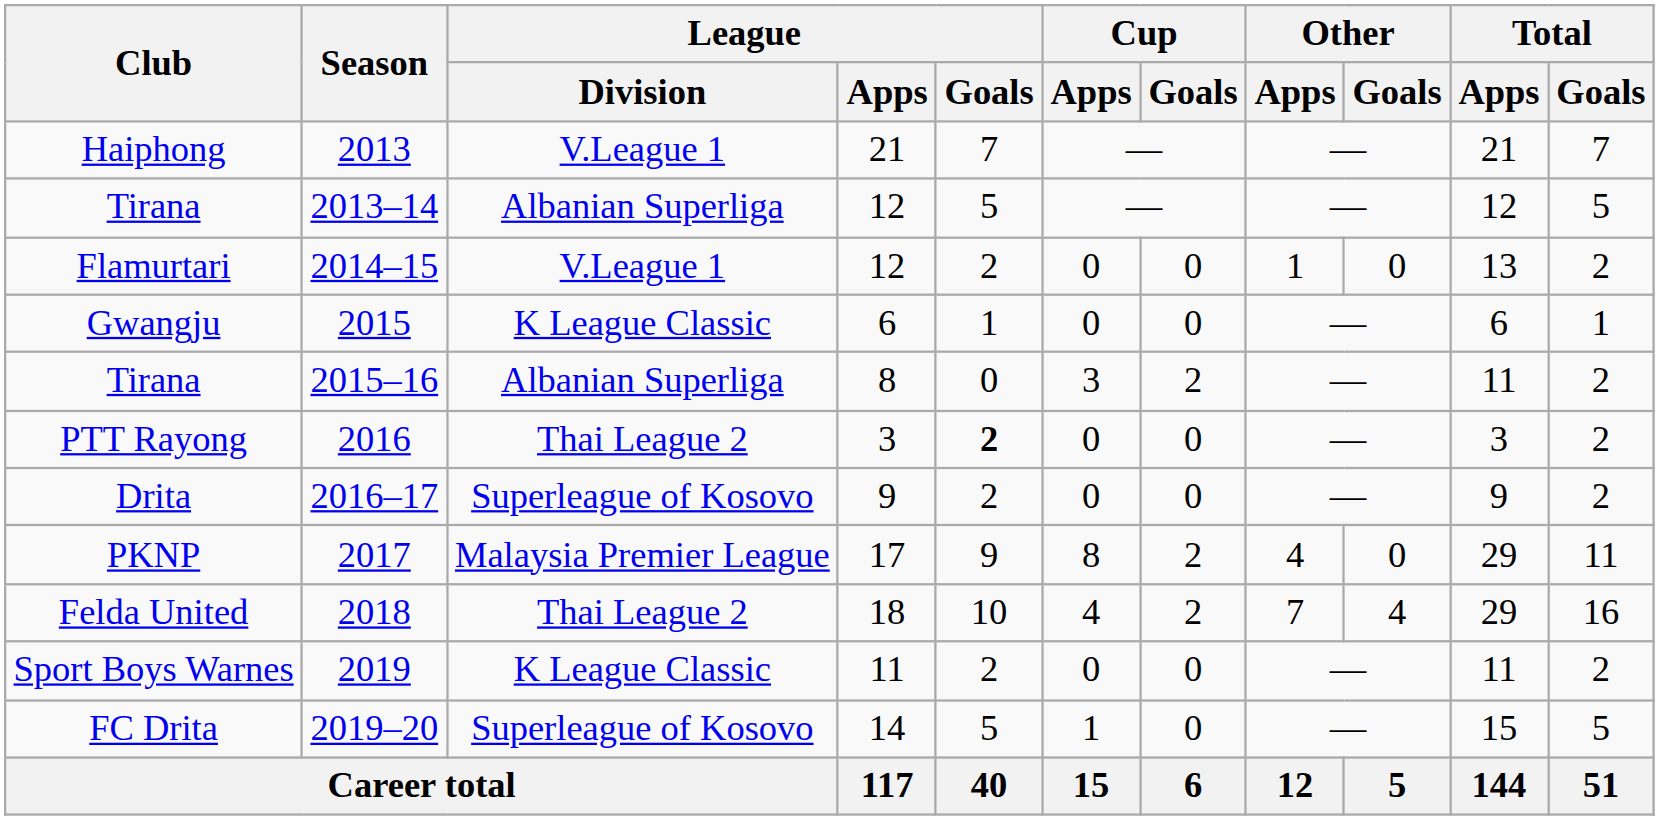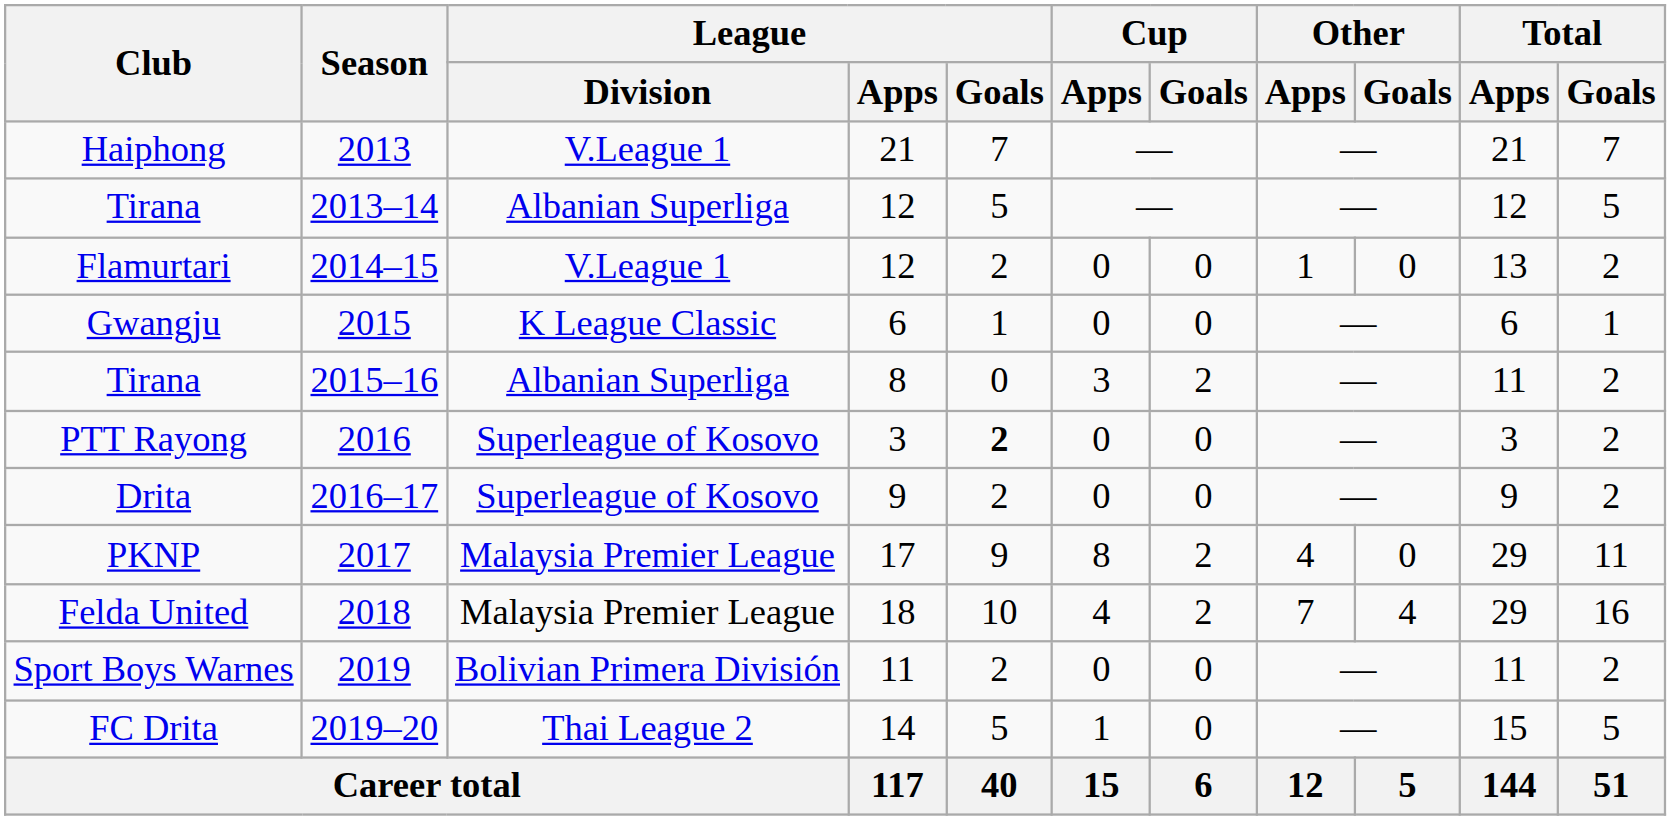PTT Rayong | League / Division: Thai League 2 -> Superleague of Kosovo
Felda United | League / Division: Thai League 2 -> Malaysia Premier League
Sport Boys Warnes | League / Division: K League Classic -> Bolivian Primera División
FC Drita | League / Division: Superleague of Kosovo -> Thai League 2
